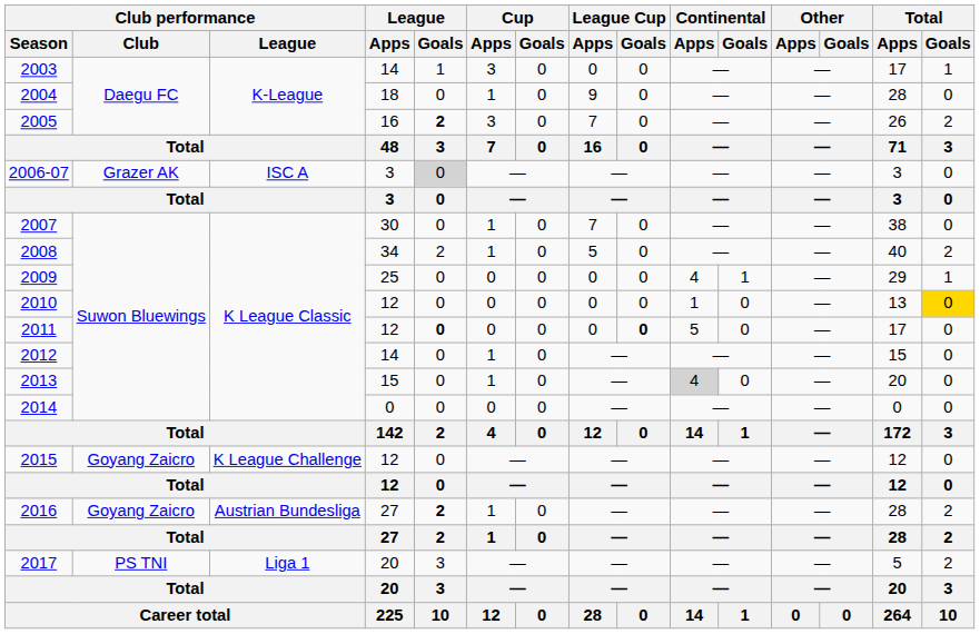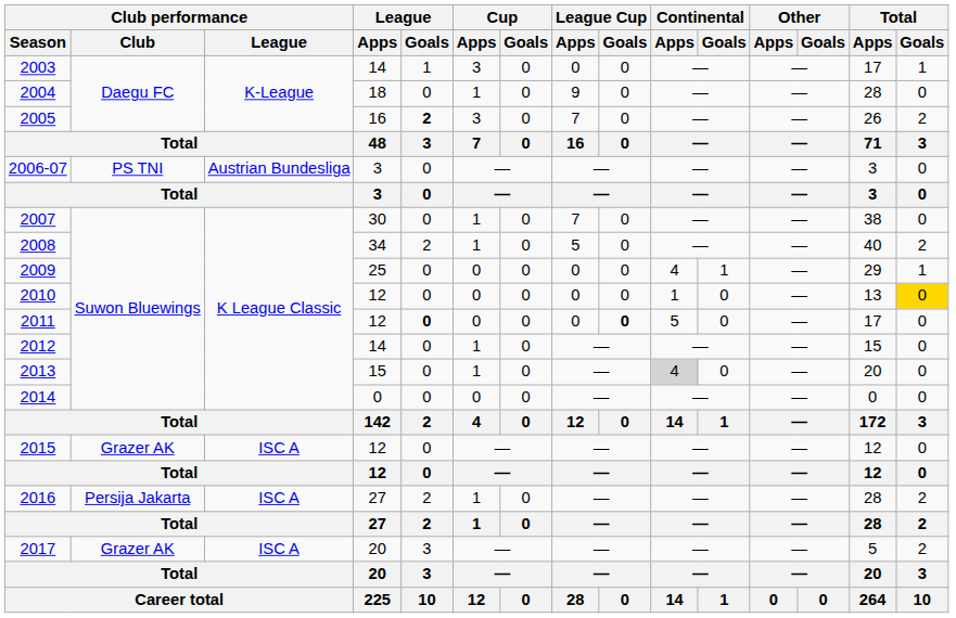2006-07 | Club performance / Club: Grazer AK -> PS TNI
2006-07 | Club performance / League: ISC A -> Austrian Bundesliga
2006-07 | League / Goals: lightgrey background -> no background
2015 | Club performance / Club: Goyang Zaicro -> Grazer AK
2015 | Club performance / League: K League Challenge -> ISC A
2016 | Club performance / Club: Goyang Zaicro -> Persija Jakarta
2016 | Club performance / League: Austrian Bundesliga -> ISC A
2016 | League / Goals: bold -> normal
2017 | Club performance / Club: PS TNI -> Grazer AK
2017 | Club performance / League: Liga 1 -> ISC A
